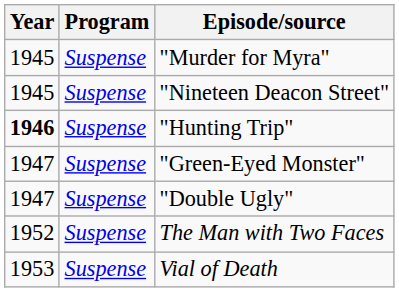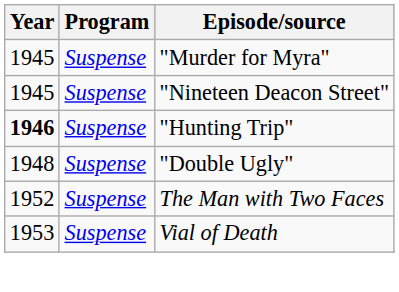- row: 1947 | Suspense | "Green-Eyed Monster"
"Double Ugly" | Year: 1947 -> 1948
